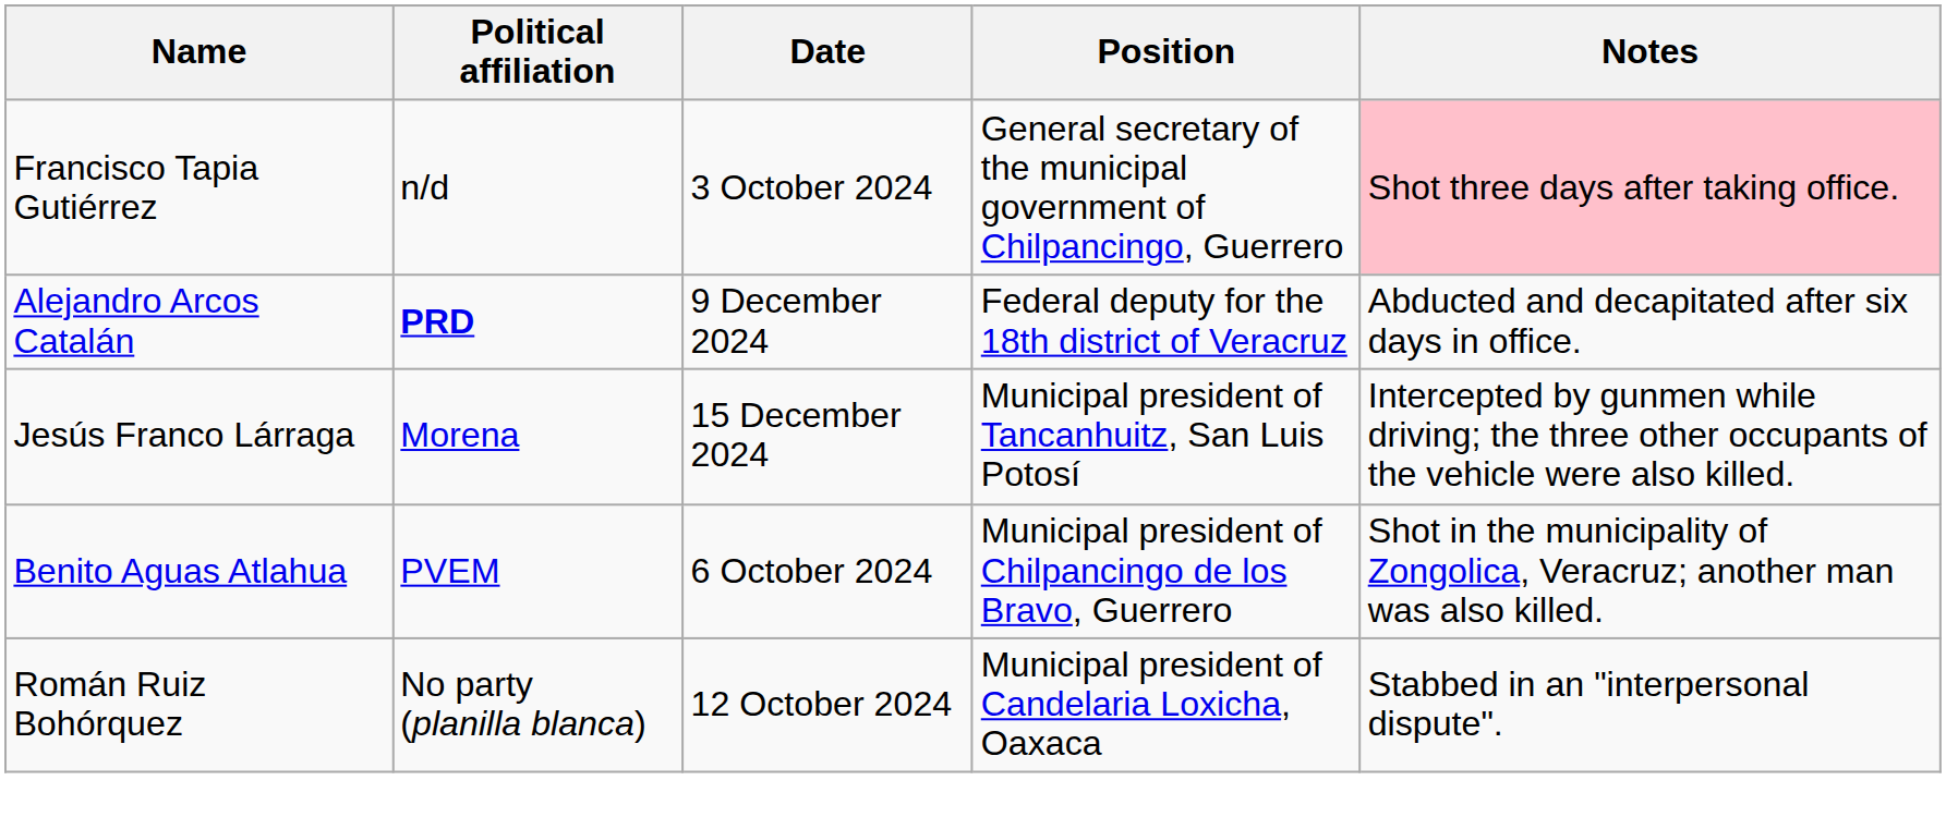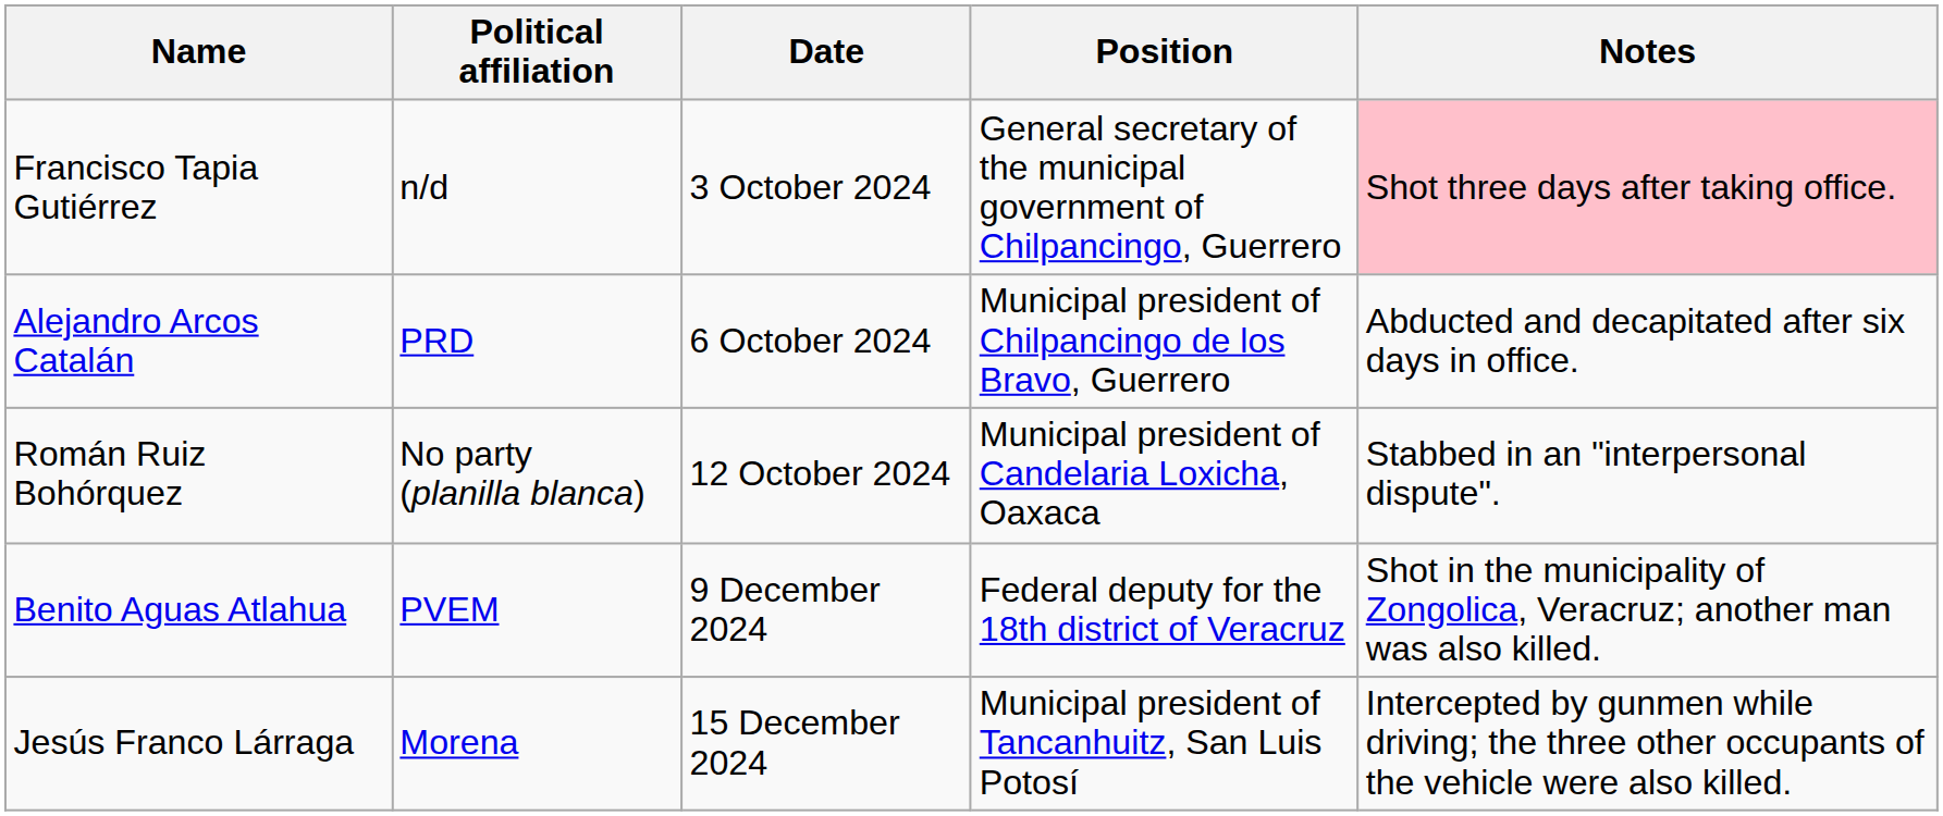Alejandro Arcos Catalán | Political affiliation: bold -> normal
Alejandro Arcos Catalán | Date: 9 December 2024 -> 6 October 2024
Alejandro Arcos Catalán | Position: Federal deputy for the 18th district of Veracruz -> Municipal president of Chilpancingo de los Bravo, Guerrero
rows swapped: Román Ruiz Bohórquez <-> Jesús Franco Lárraga
Benito Aguas Atlahua | Date: 6 October 2024 -> 9 December 2024
Benito Aguas Atlahua | Position: Municipal president of Chilpancingo de los Bravo, Guerrero -> Federal deputy for the 18th district of Veracruz
